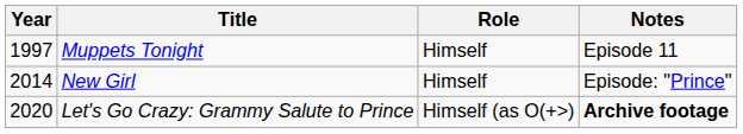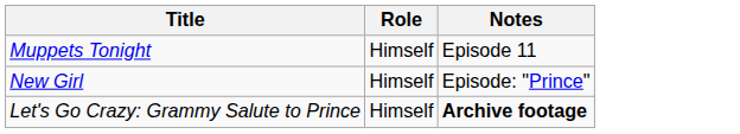- column: Year | 1997 | 2014 | 2020
Let's Go Crazy: Grammy Salute to Prince | Role: Himself (as O(+>) -> Himself
